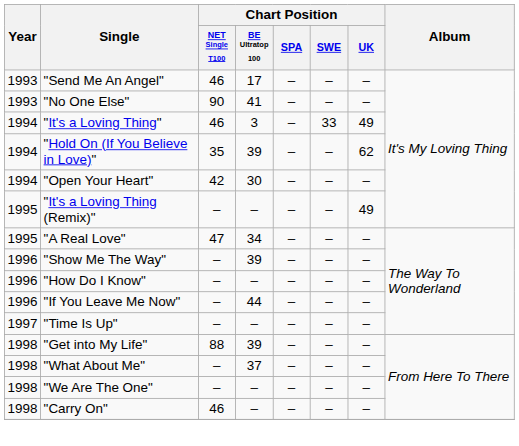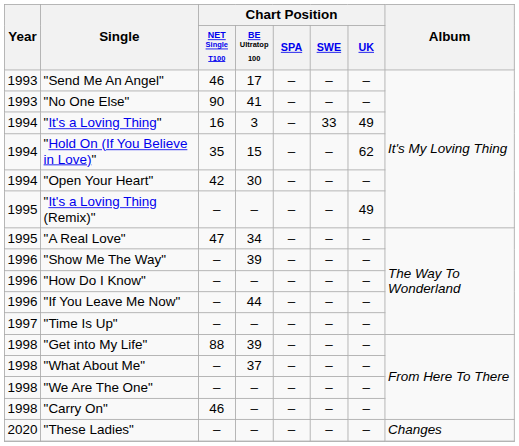"It's a Loving Thing" | Chart Position / NET Single T100: 46 -> 16
"Hold On (If You Believe in Love)" | Chart Position / BE Ultratop 100: 39 -> 15
+ row: 2020 | "These Ladies" | – | – | – | – | – | Changes
